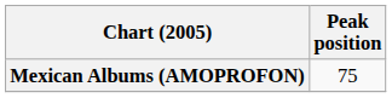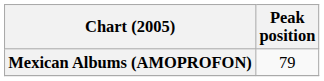Mexican Albums (AMOPROFON) | Peak position: 75 -> 79
